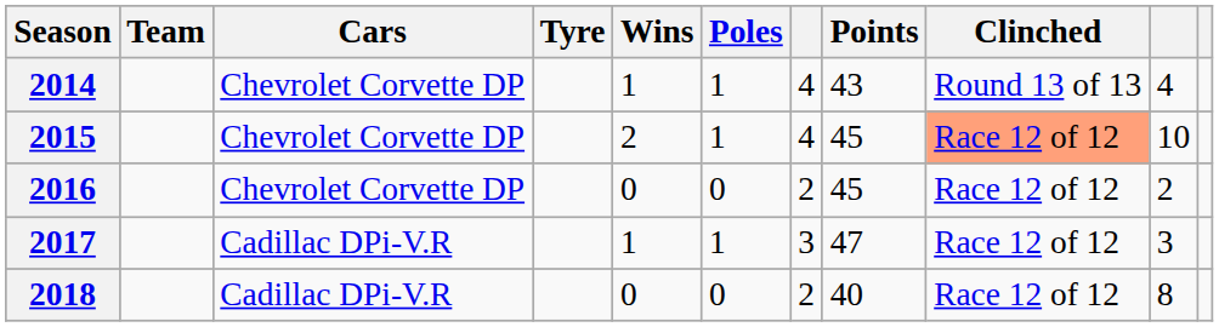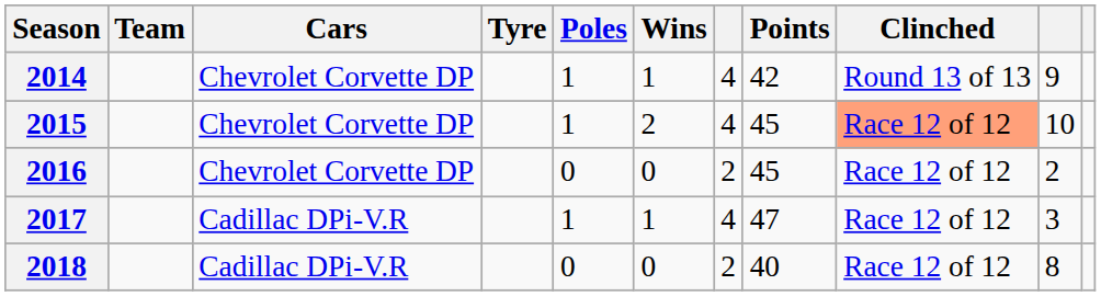columns swapped: Poles <-> Wins
2014 | Points: 43 -> 42
2014 | column 10: 4 -> 9
2017 | column 7: 3 -> 4
